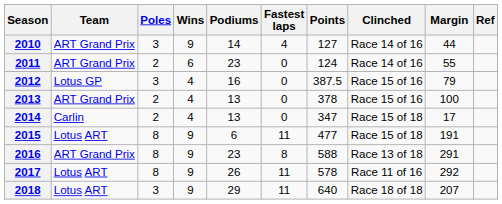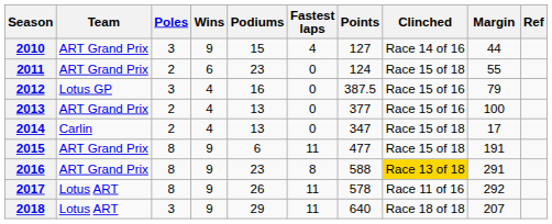2010 | Podiums: 14 -> 15
2011 | Clinched: Race 14 of 16 -> Race 15 of 18
2013 | Points: 378 -> 377
2015 | Team: Lotus ART -> ART Grand Prix
2016 | Clinched: no background -> gold background
